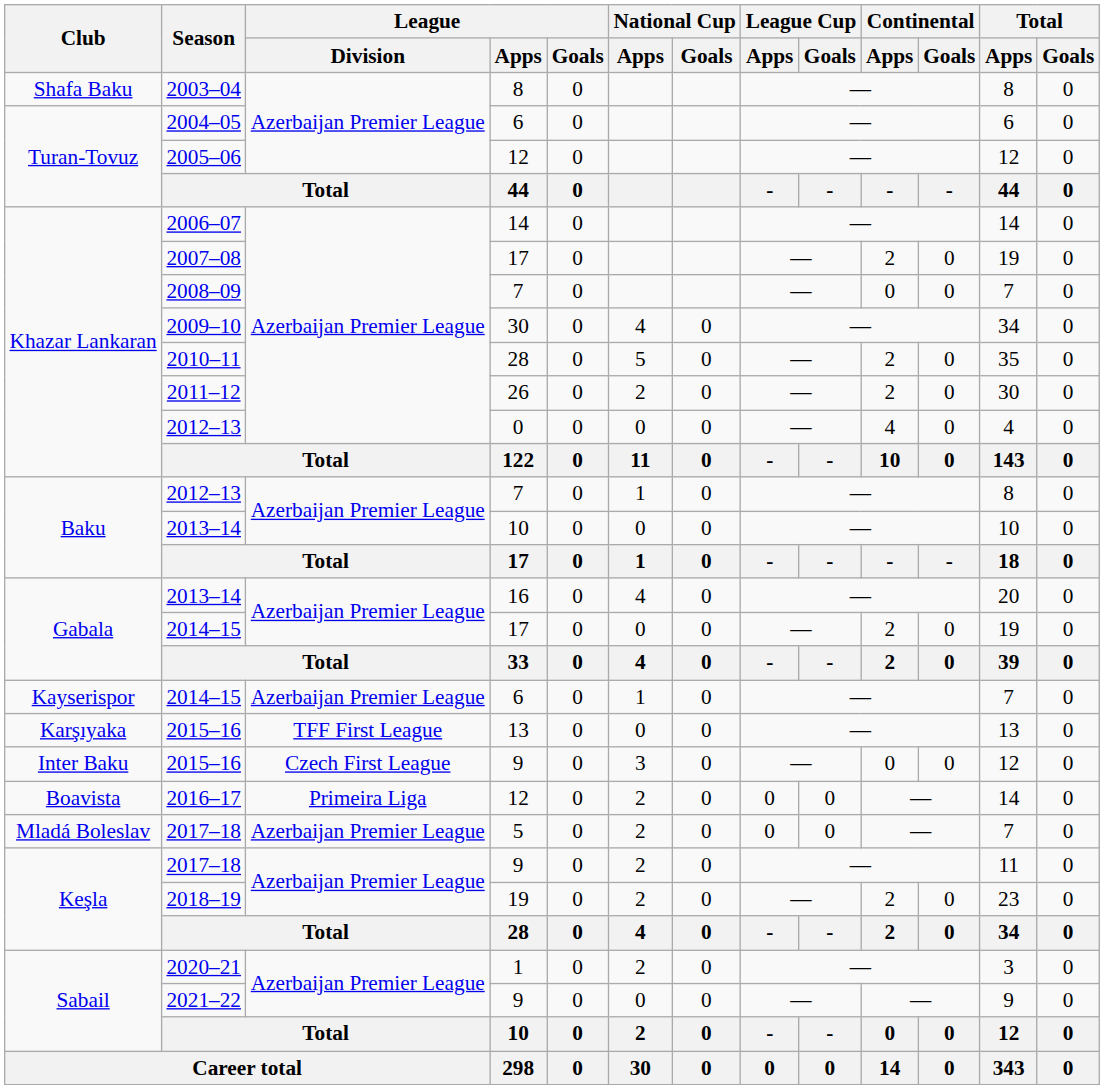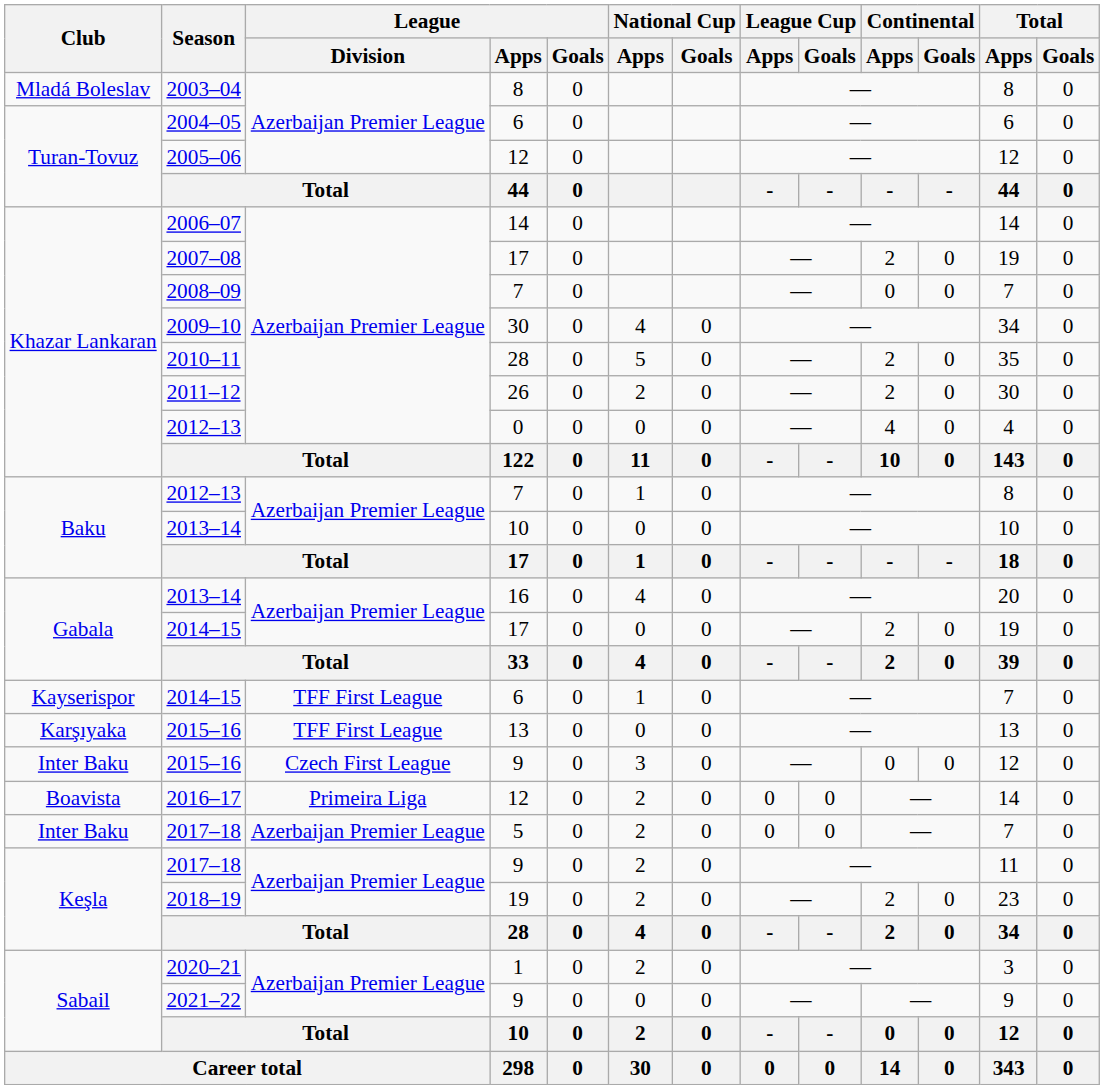2003–04 | Club: Shafa Baku -> Mladá Boleslav
2014–15 / 6 | League / Division: Azerbaijan Premier League -> TFF First League
2017–18 / 5 | Club: Mladá Boleslav -> Inter Baku
